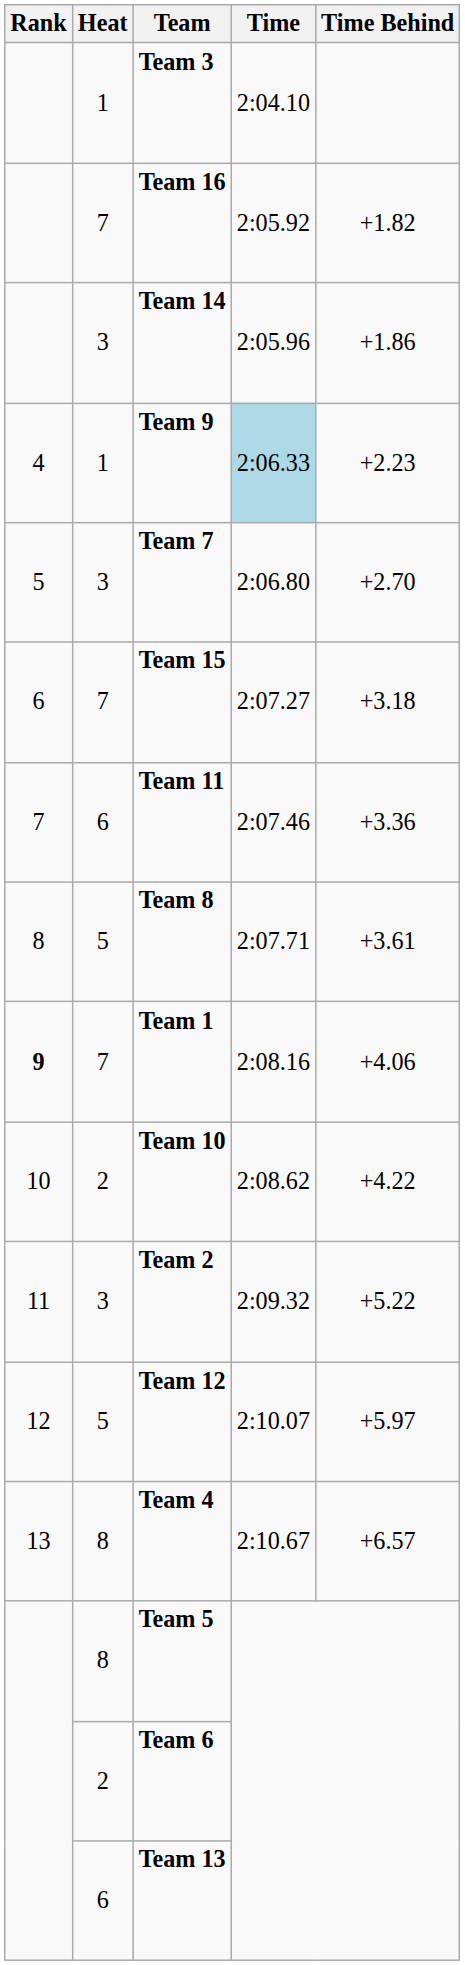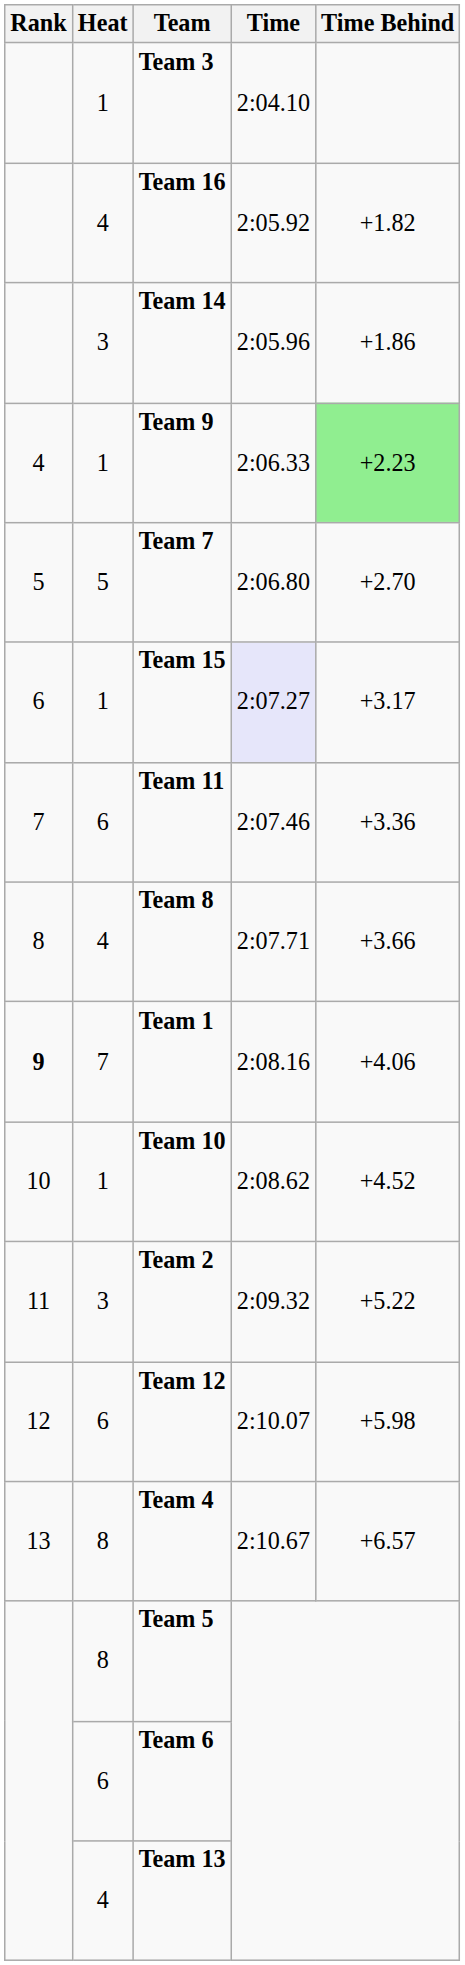Team 16 | Heat: 7 -> 4
Team 9 | Time: lightblue background -> no background
Team 9 | Time Behind: no background -> lightgreen background
Team 7 | Heat: 3 -> 5
Team 15 | Heat: 7 -> 1
Team 15 | Time: no background -> lavender background
Team 15 | Time Behind: +3.18 -> +3.17
Team 8 | Heat: 5 -> 4
Team 8 | Time Behind: +3.61 -> +3.66
Team 10 | Heat: 2 -> 1
Team 10 | Time Behind: +4.22 -> +4.52
Team 12 | Heat: 5 -> 6
Team 12 | Time Behind: +5.97 -> +5.98
Team 6 | Heat: 2 -> 6
Team 13 | Heat: 6 -> 4
